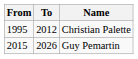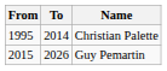Christian Palette | To: 2012 -> 2014
